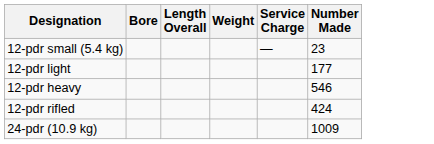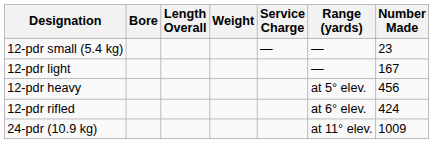+ column: Range (yards) | — | — | at 5° elev. | at 6° elev. | at 11° elev.
12-pdr light | Number Made: 177 -> 167
12-pdr heavy | Number Made: 546 -> 456
